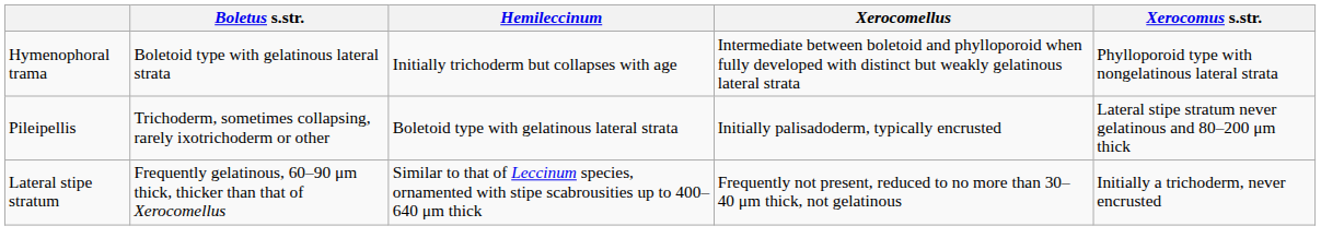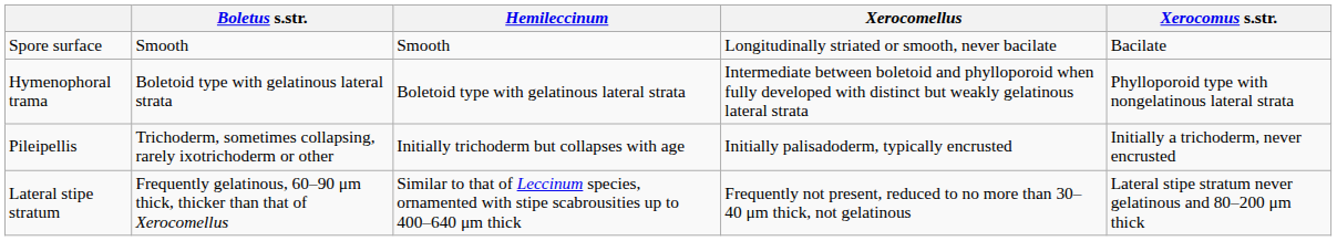+ row: Spore surface | Smooth | Smooth | Longitudinally striated or smooth, never bacilate | Bacilate
Hymenophoral trama | Hemileccinum: Initially trichoderm but collapses with age -> Boletoid type with gelatinous lateral strata
Pileipellis | Hemileccinum: Boletoid type with gelatinous lateral strata -> Initially trichoderm but collapses with age
Pileipellis | Xerocomus s.str.: Lateral stipe stratum never gelatinous and 80–200 μm thick -> Initially a trichoderm, never encrusted
Lateral stipe stratum | Xerocomus s.str.: Initially a trichoderm, never encrusted -> Lateral stipe stratum never gelatinous and 80–200 μm thick
